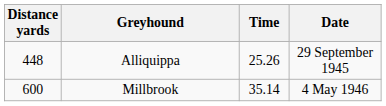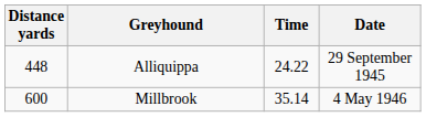Alliquippa | Time: 25.26 -> 24.22
